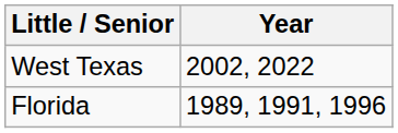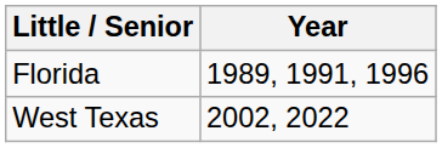rows swapped: Florida <-> West Texas
